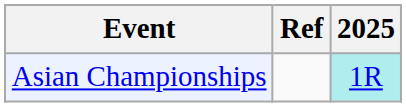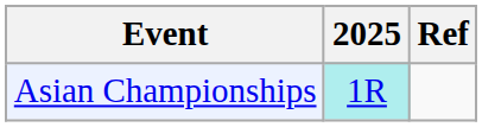columns swapped: 2025 <-> Ref
